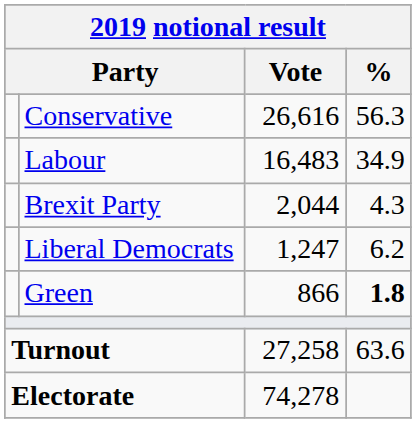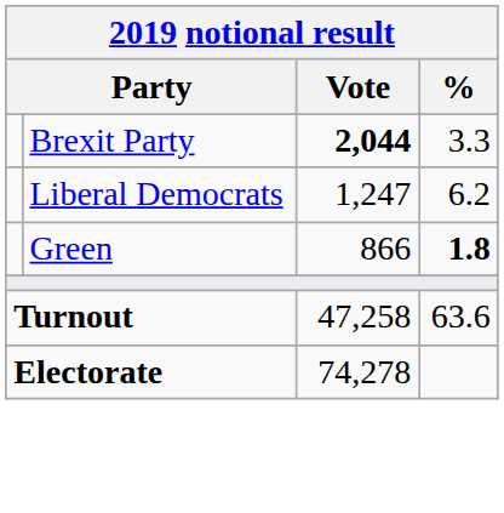- row: Conservative | 26,616 | 56.3
- row: Labour | 16,483 | 34.9
Brexit Party | Vote: normal -> bold
Brexit Party | %: 4.3 -> 3.3
Turnout | Vote: 27,258 -> 47,258
